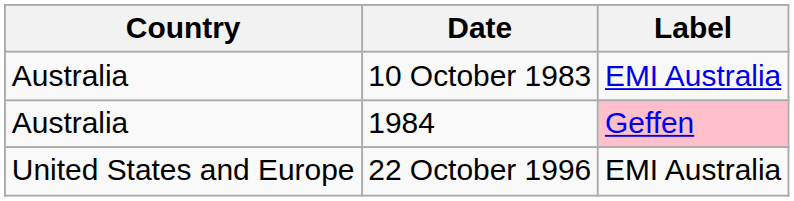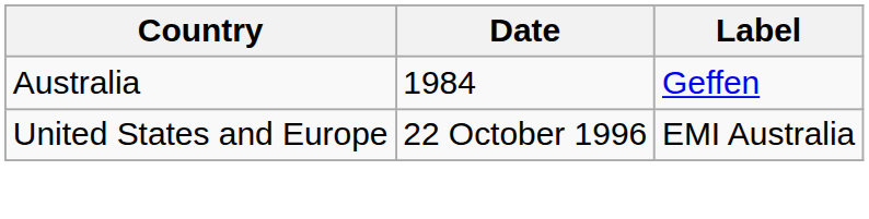- row: Australia | 10 October 1983 | EMI Australia
1984 | Label: pink background -> no background
